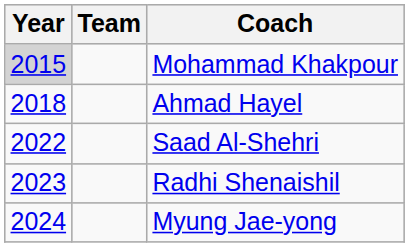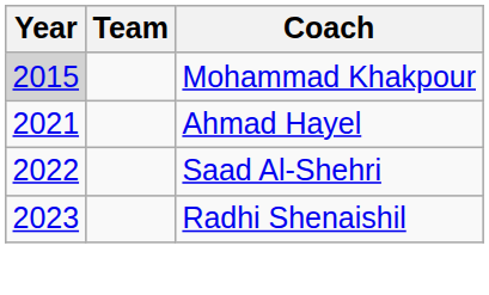Ahmad Hayel | Year: 2018 -> 2021
- row: 2024 | Myung Jae-yong
